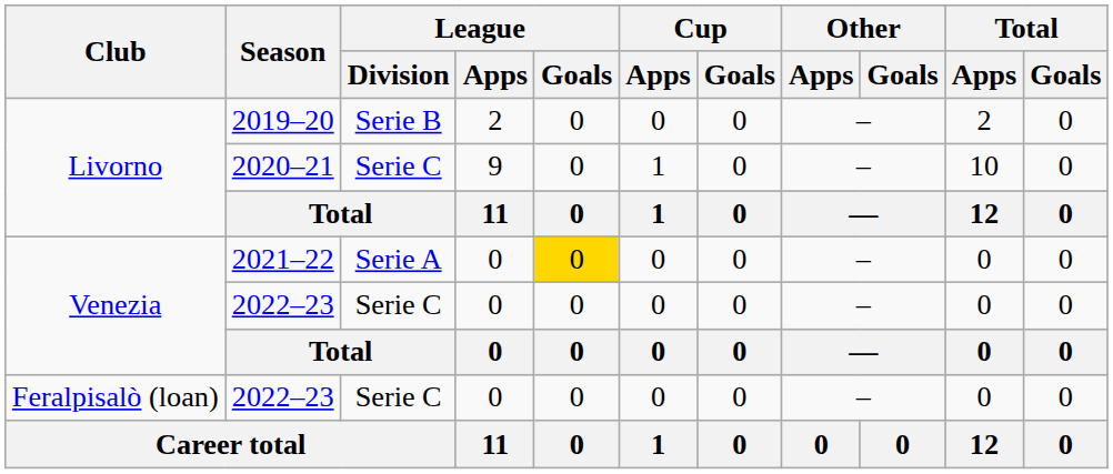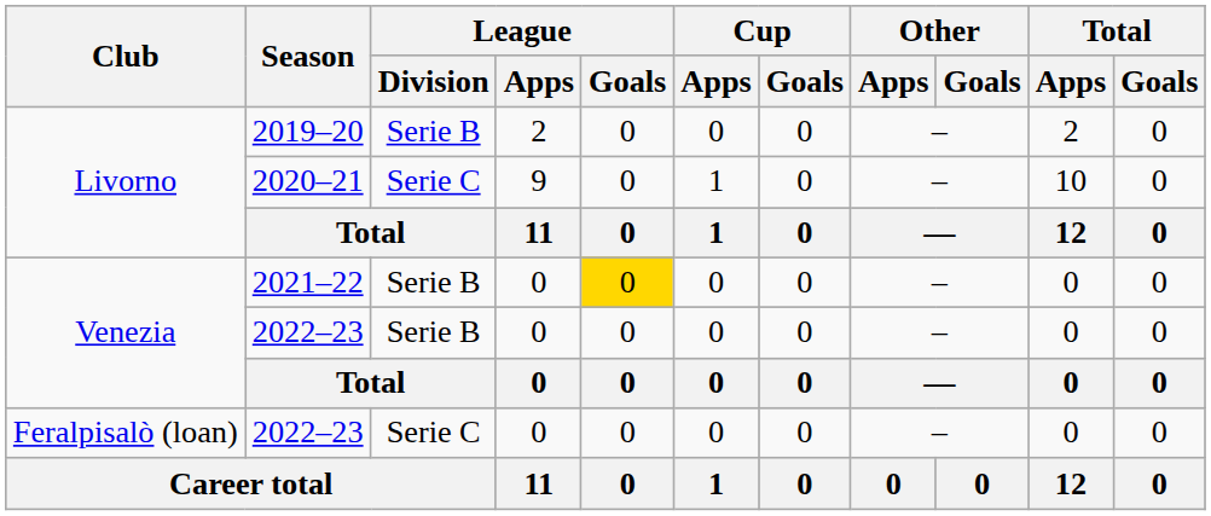2021–22 | League / Division: Serie A -> Serie B
Venezia / 2022–23 | League / Division: Serie C -> Serie B
